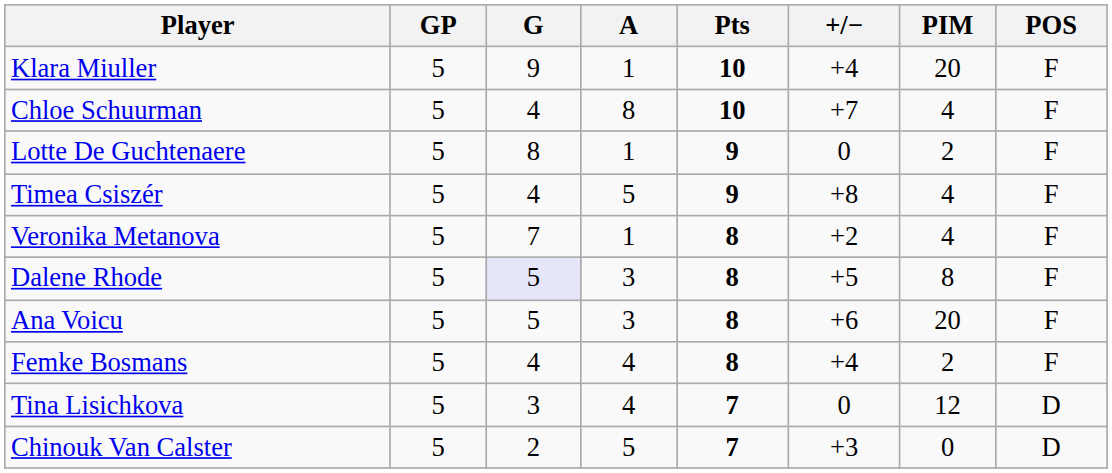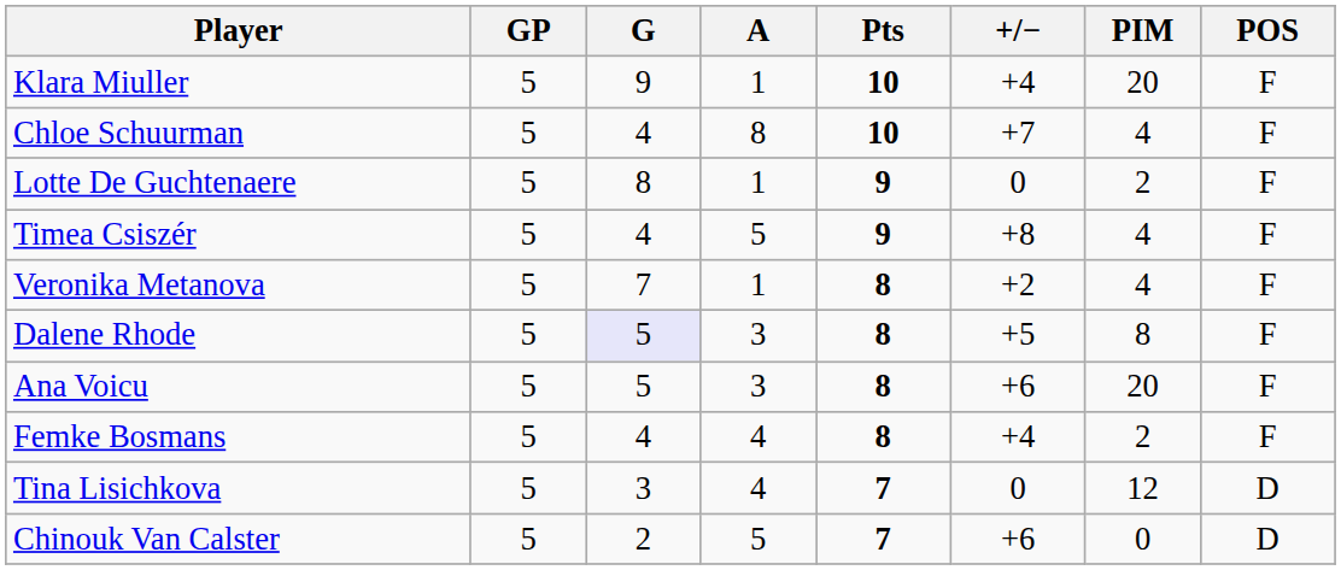Chinouk Van Calster | +/−: +3 -> +6
